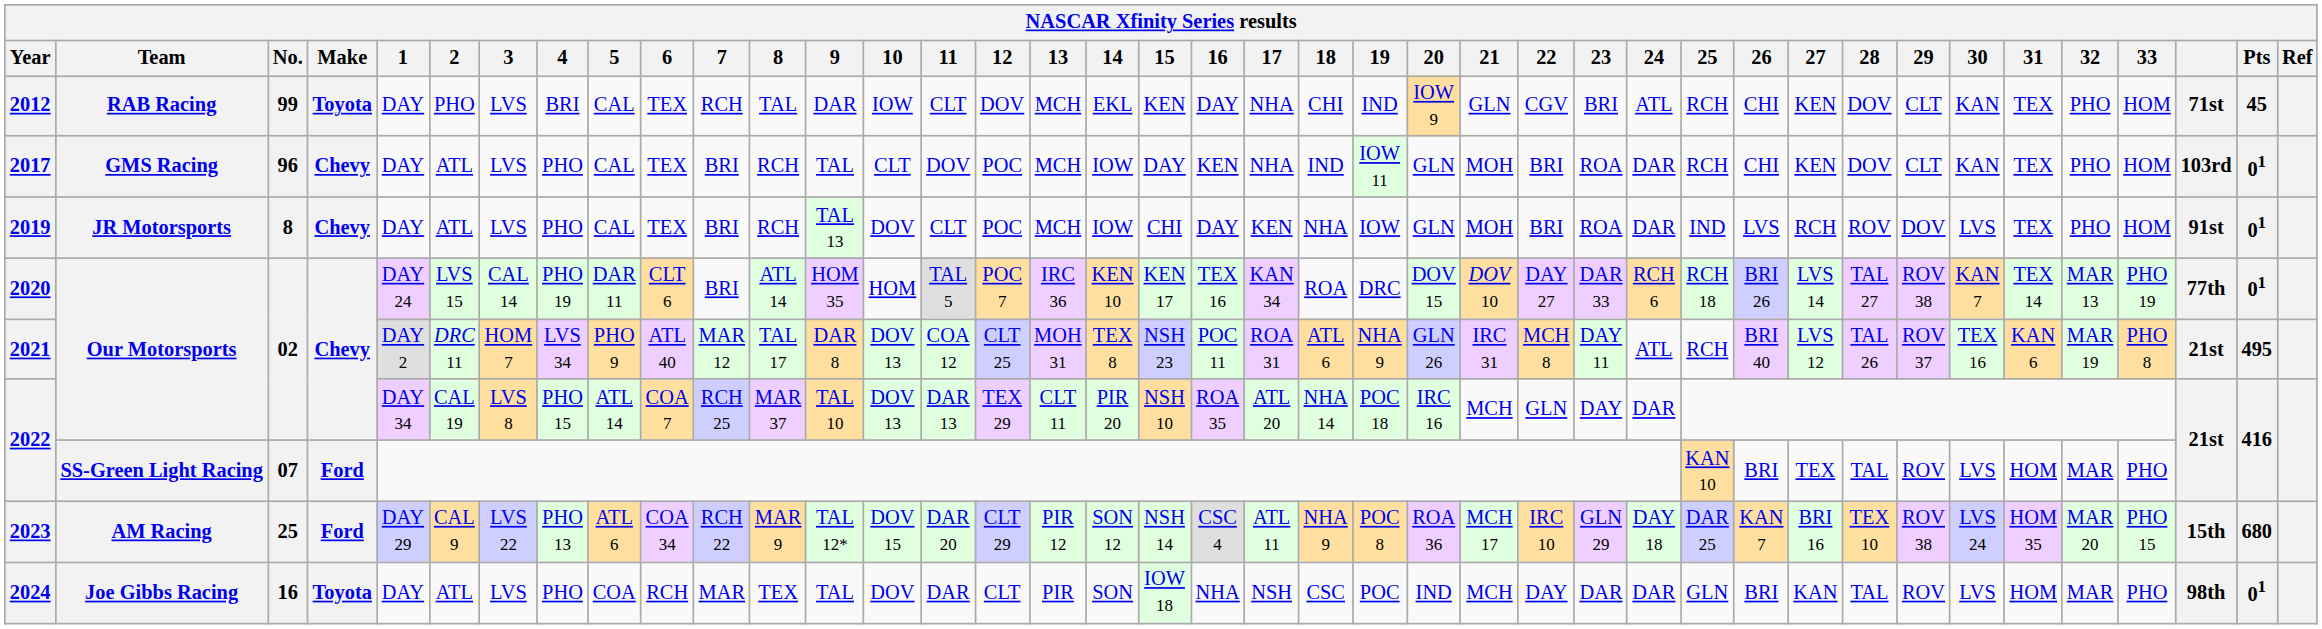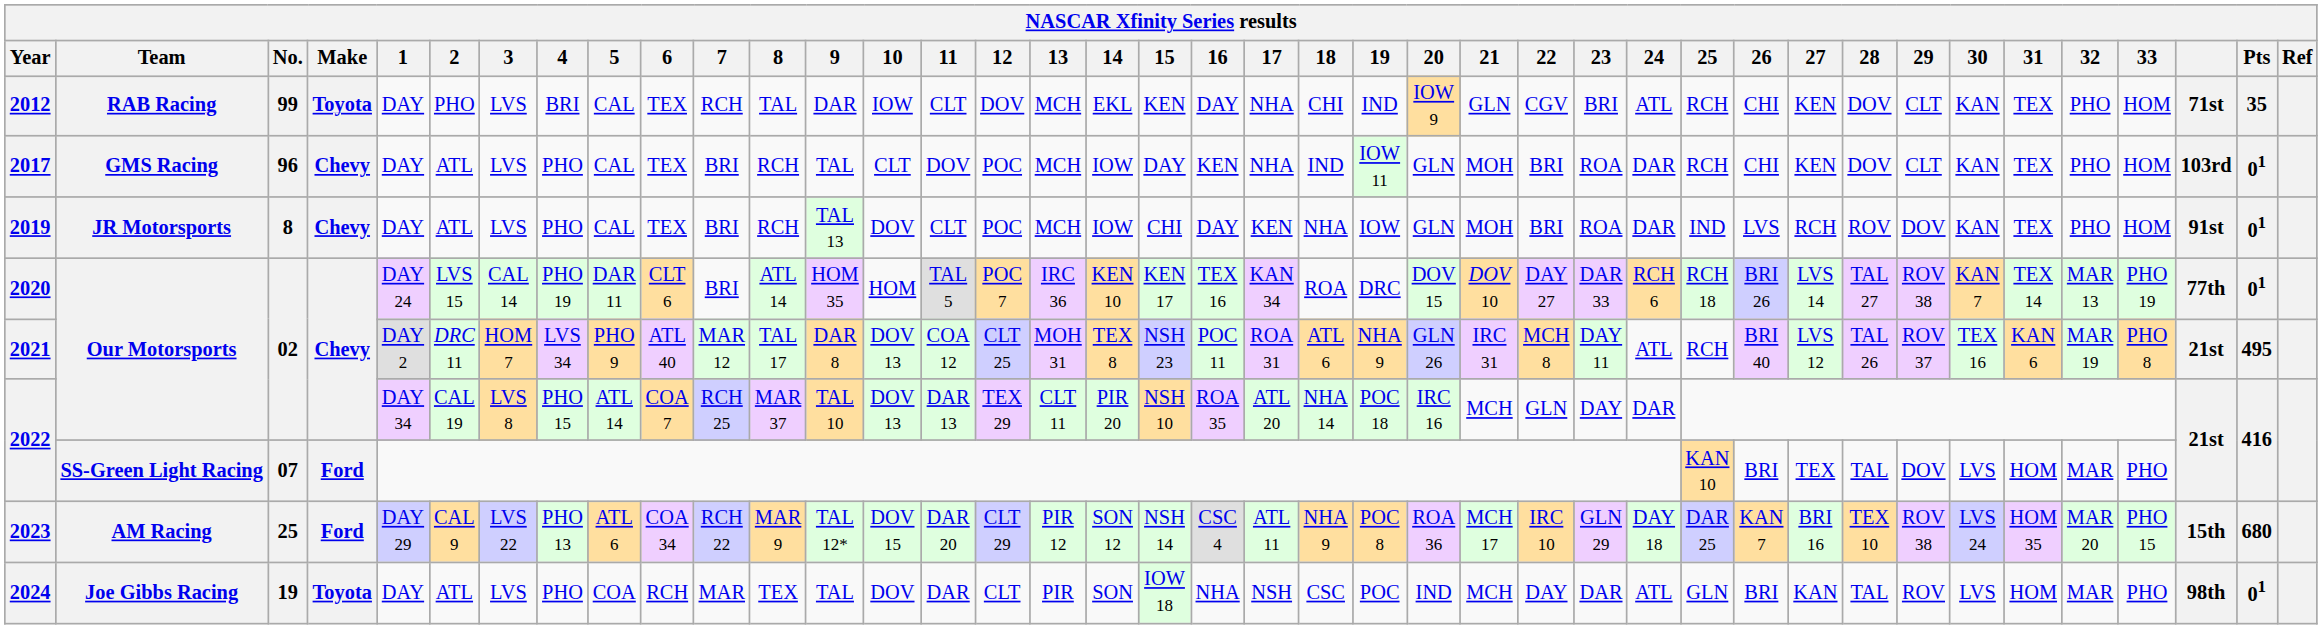2012 | Pts: 45 -> 35
2019 | 30: LVS -> KAN
2022 / SS-Green Light Racing | 29: ROV -> DOV
2024 | No.: 16 -> 19
2024 | 24: DAR -> ATL
